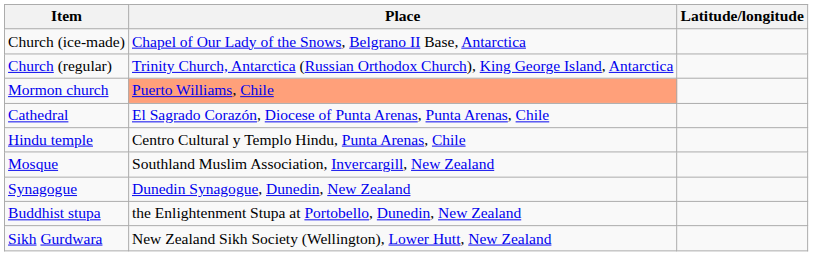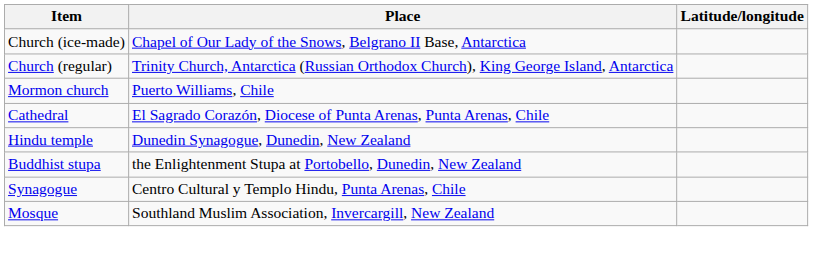Mormon church | Place: lightsalmon background -> no background
Hindu temple | Place: Centro Cultural y Templo Hindu, Punta Arenas, Chile -> Dunedin Synagogue, Dunedin, New Zealand
rows swapped: Mosque <-> Buddhist stupa
Synagogue | Place: Dunedin Synagogue, Dunedin, New Zealand -> Centro Cultural y Templo Hindu, Punta Arenas, Chile
- row: Sikh Gurdwara | New Zealand Sikh Society (Wellington), Lower Hutt, New Zealand
